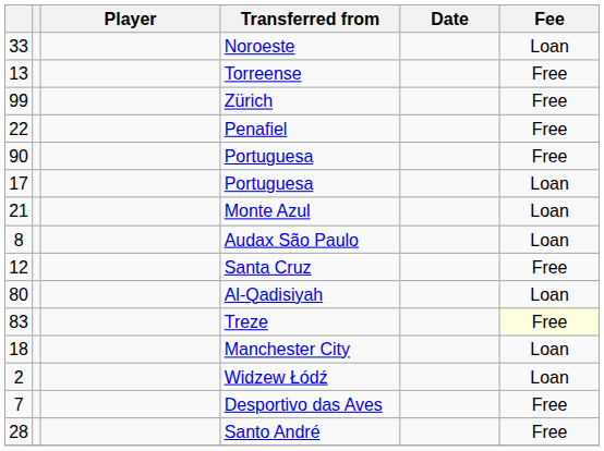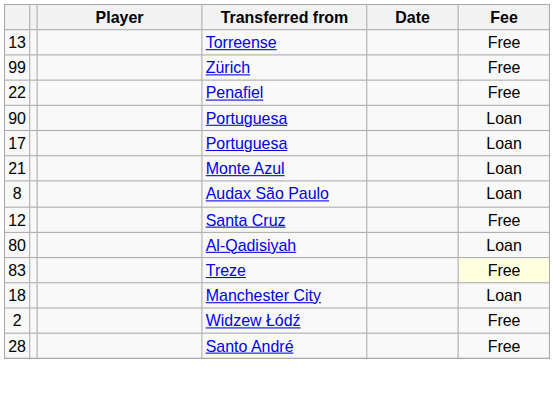- row: 33 | Noroeste | Loan
90 / Portuguesa | Fee: Free -> Loan
Widzew Łódź | Fee: Loan -> Free
- row: 7 | Desportivo das Aves | Free
